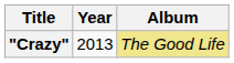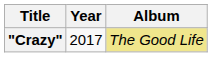"Crazy" | Year: 2013 -> 2017
